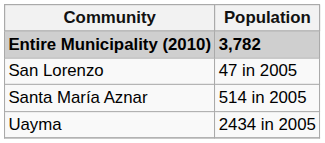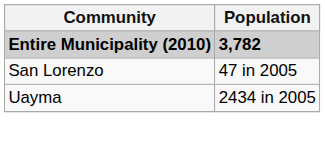- row: Santa María Aznar | 514 in 2005
